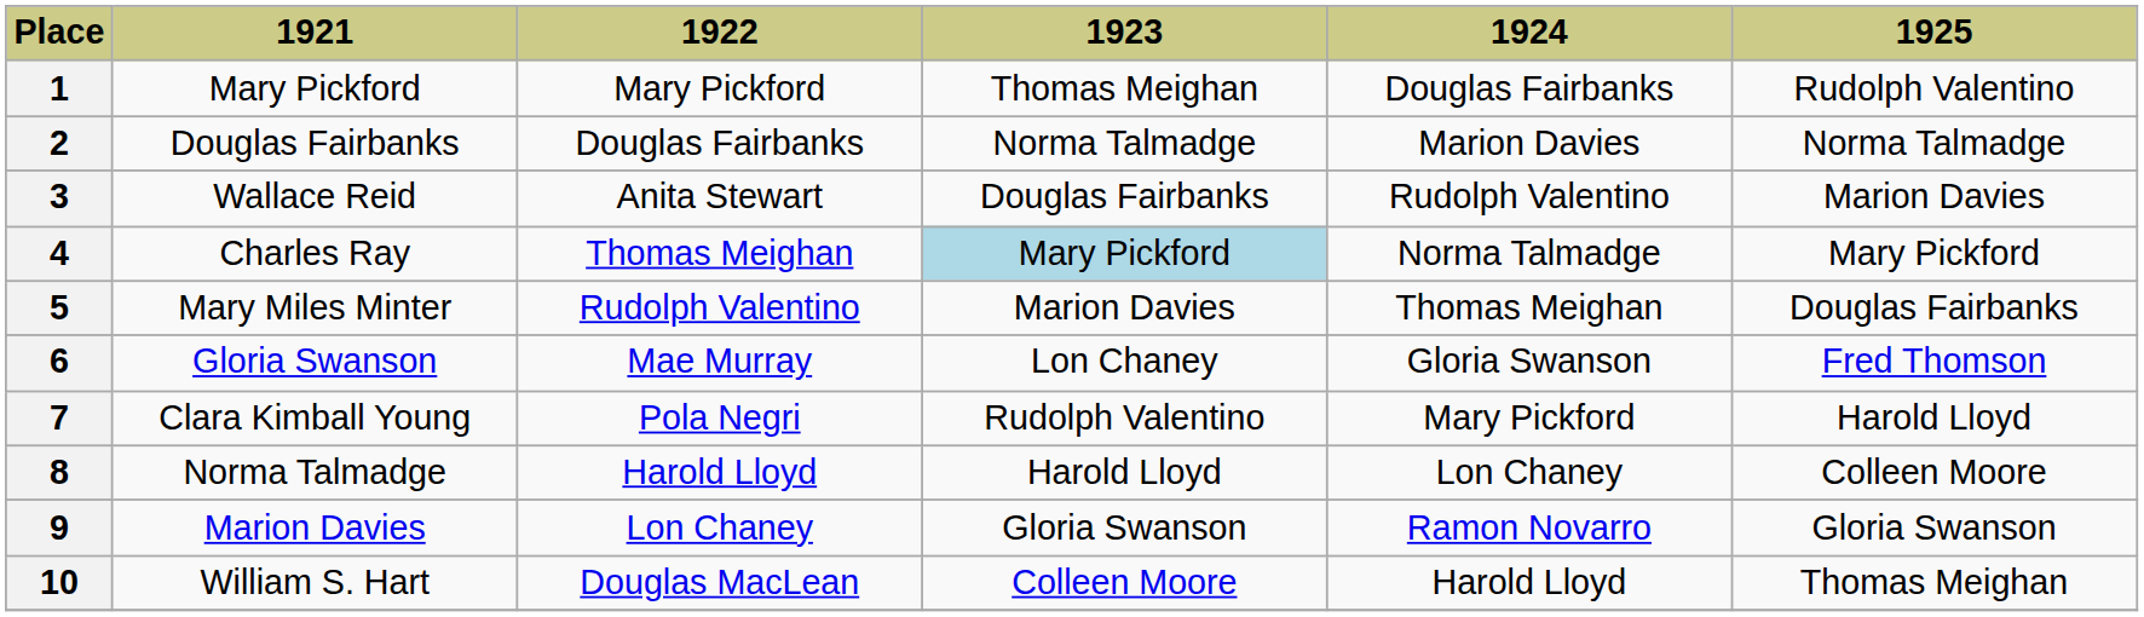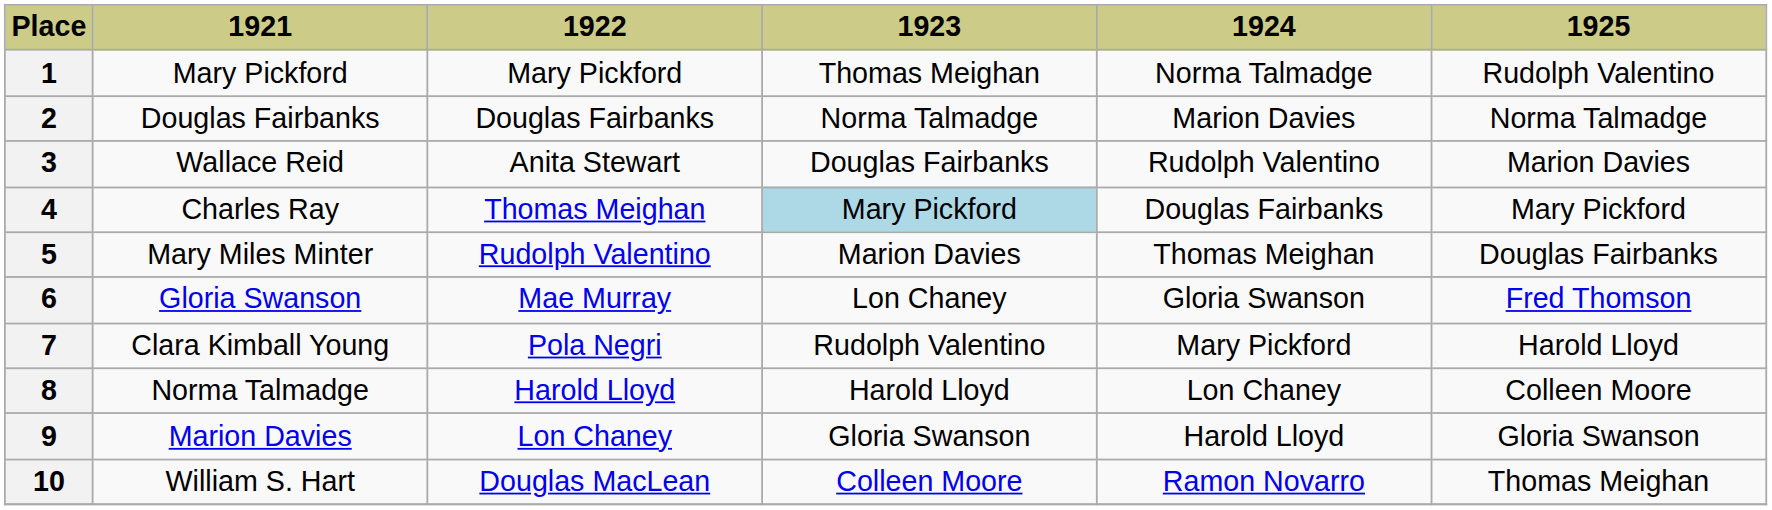1 | 1924: Douglas Fairbanks -> Norma Talmadge
4 | 1924: Norma Talmadge -> Douglas Fairbanks
9 | 1924: Ramon Novarro -> Harold Lloyd
10 | 1924: Harold Lloyd -> Ramon Novarro
